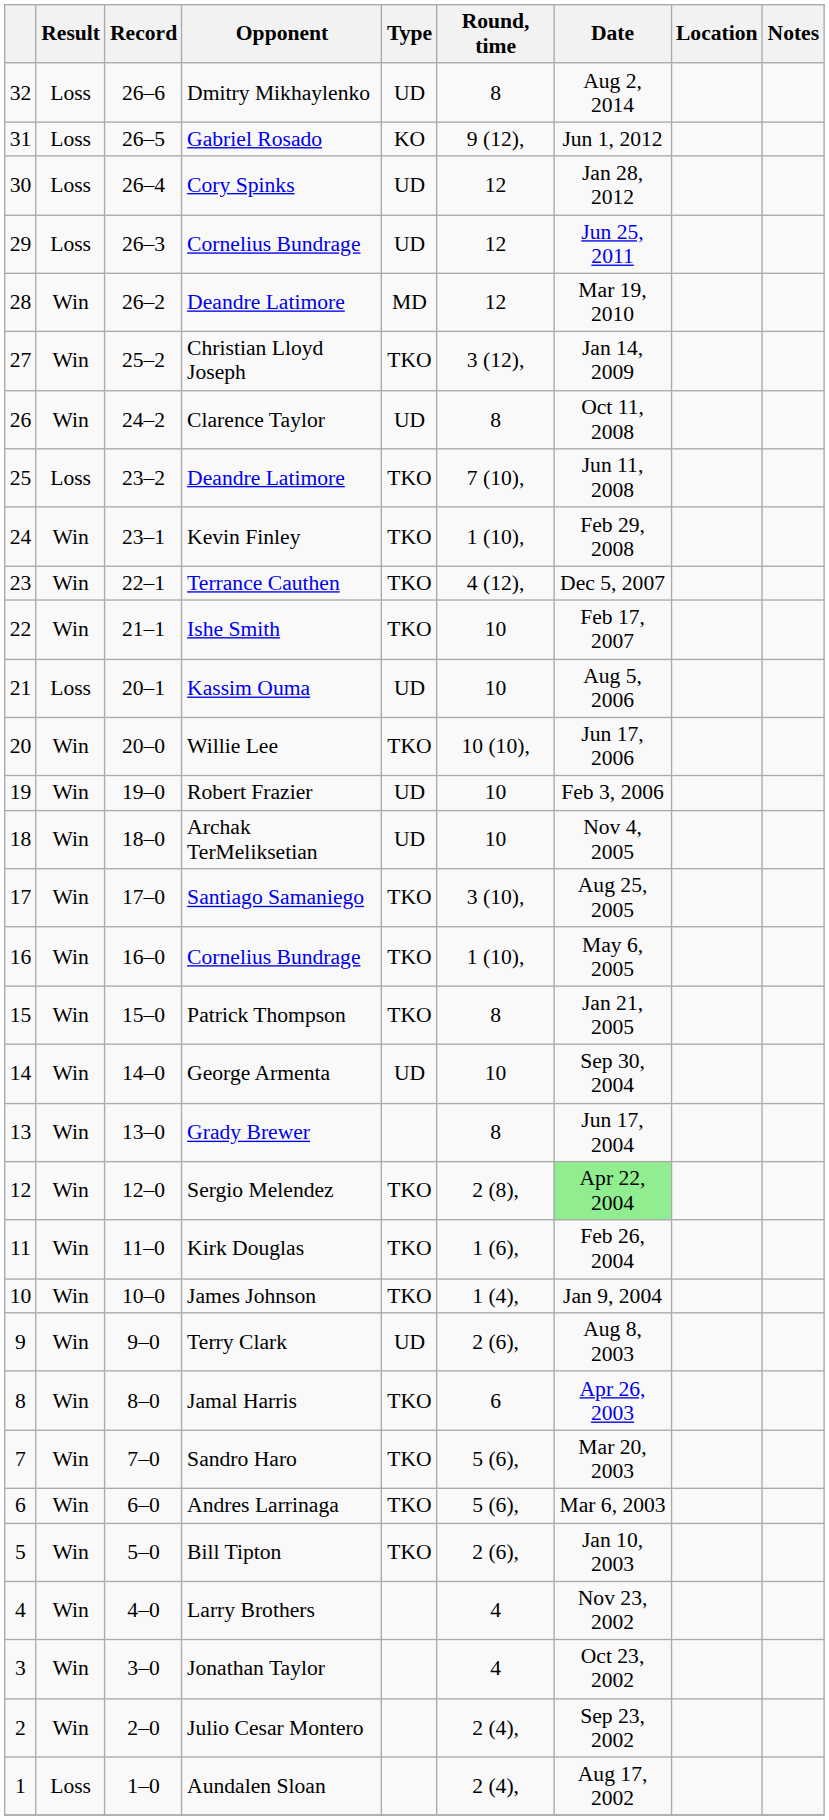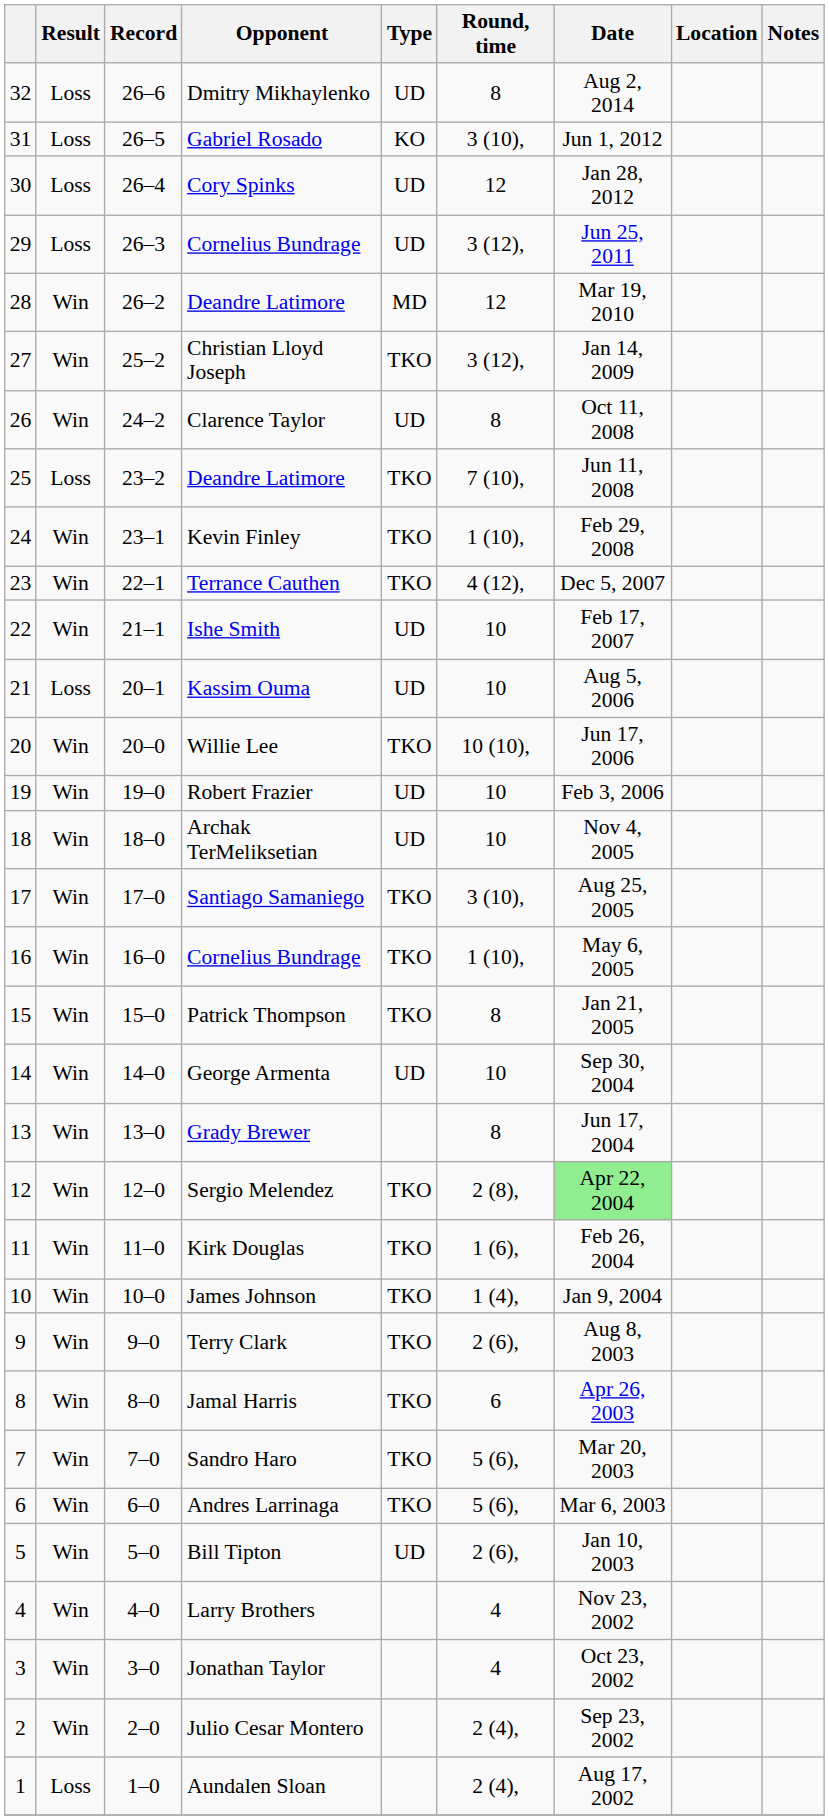Gabriel Rosado | Round, time: 9 (12), -> 3 (10),
29 / Cornelius Bundrage | Round, time: 12 -> 3 (12),
Ishe Smith | Type: TKO -> UD
Terry Clark | Type: UD -> TKO
Bill Tipton | Type: TKO -> UD
